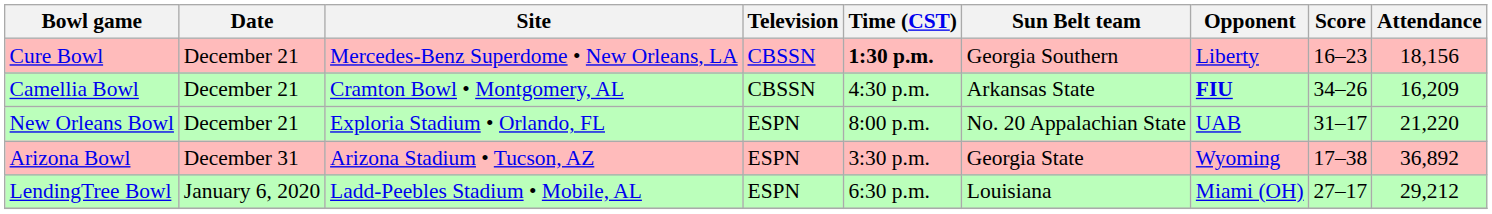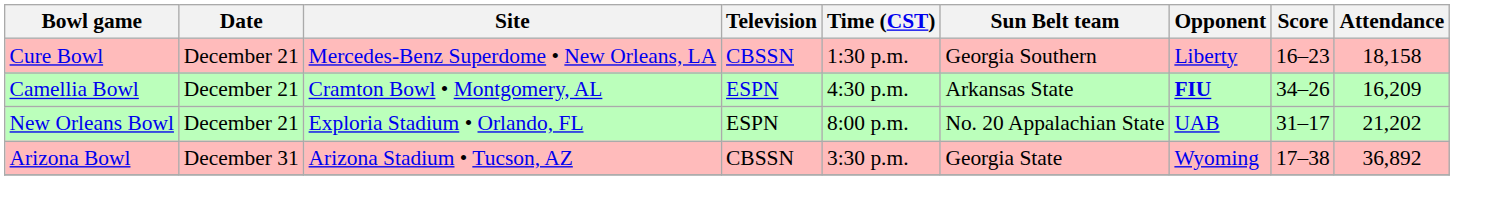Cure Bowl | Time (CST): bold -> normal
Cure Bowl | Attendance: 18,156 -> 18,158
Camellia Bowl | Television: CBSSN -> ESPN
New Orleans Bowl | Attendance: 21,220 -> 21,202
Arizona Bowl | Television: ESPN -> CBSSN
- row: LendingTree Bowl | January 6, 2020 | Ladd-Peebles Stadium • Mobile, AL | ESPN | 6:30 p.m. | Louisiana | Miami (OH) | 27–17 | 29,212
